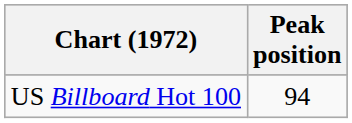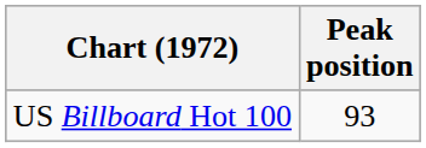US Billboard Hot 100 | Peak position: 94 -> 93
